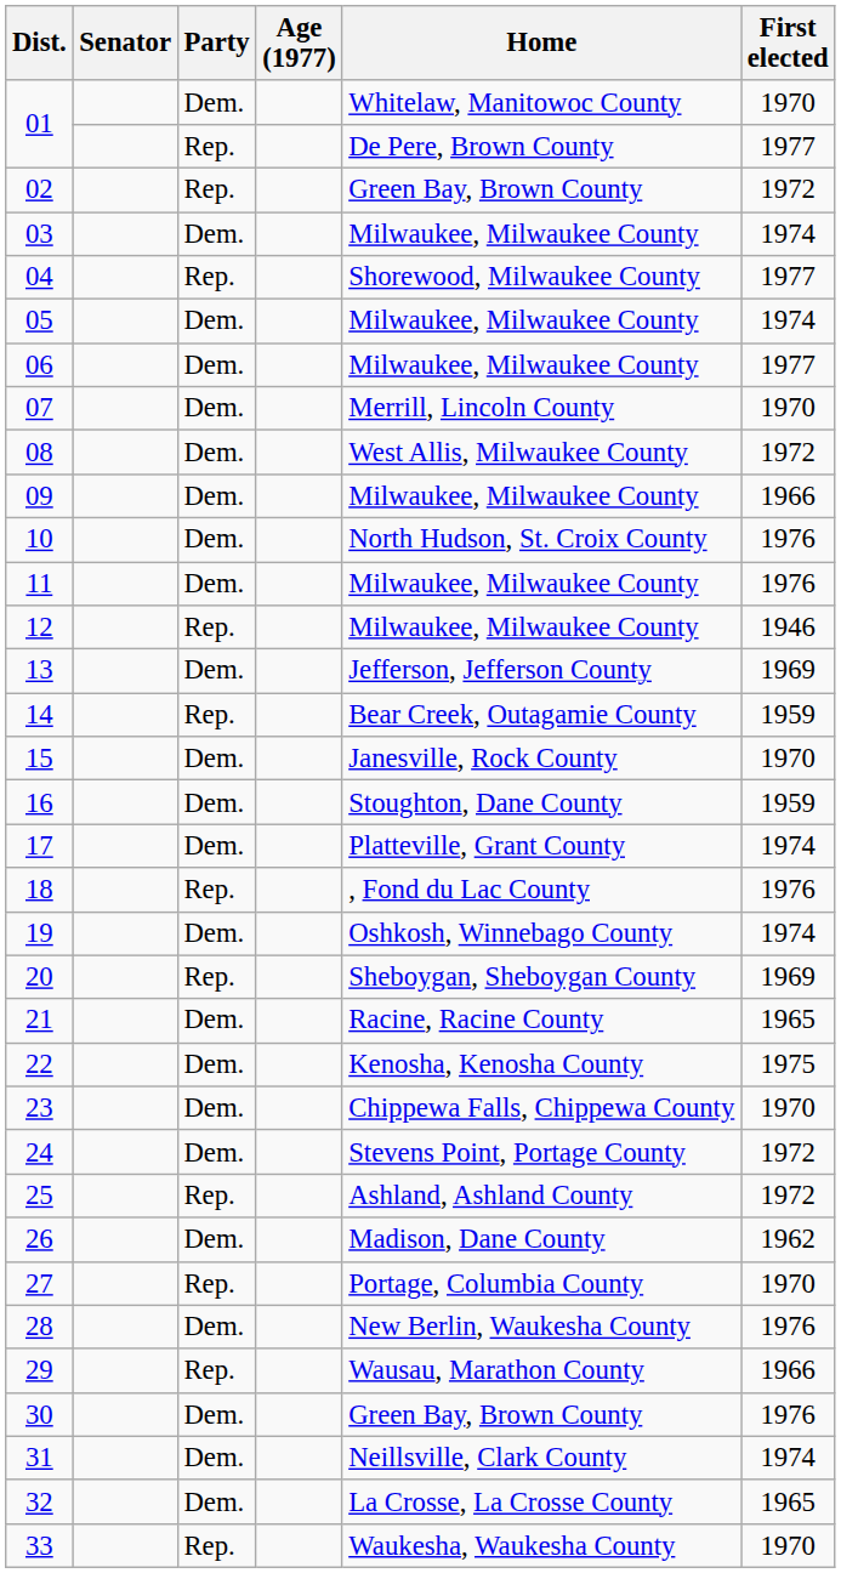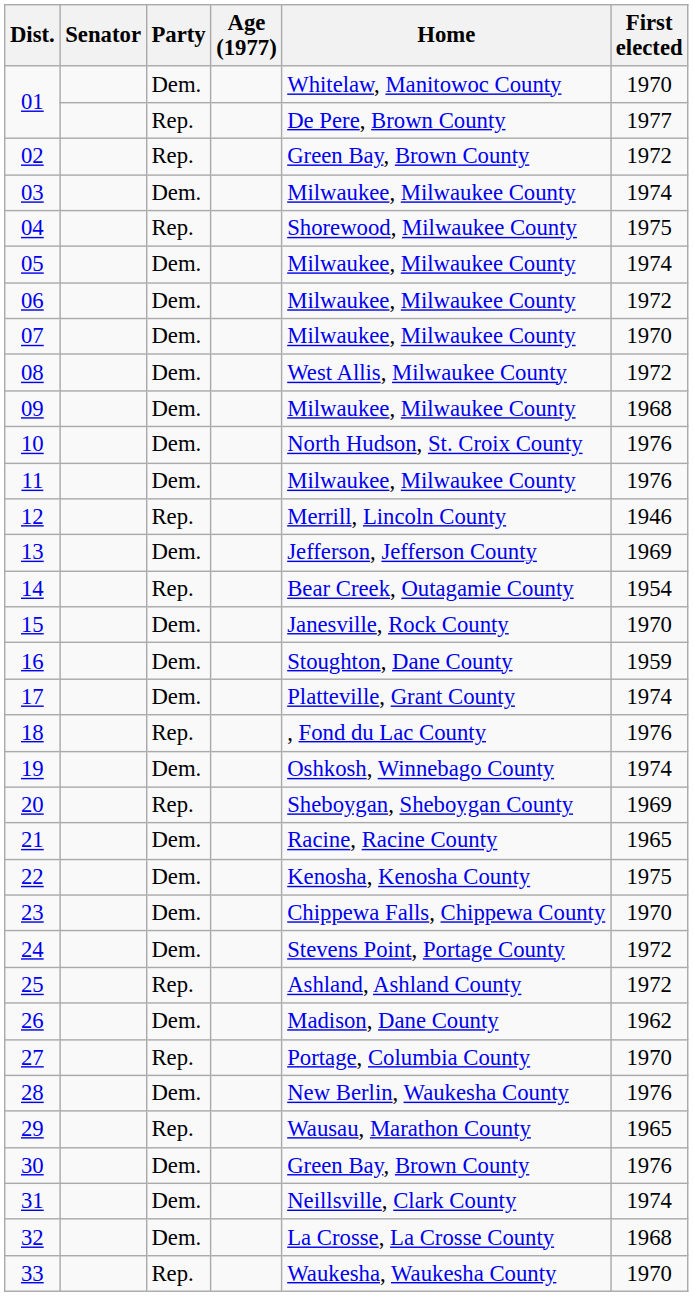04 | First elected: 1977 -> 1975
06 | First elected: 1977 -> 1972
07 | Home: Merrill, Lincoln County -> Milwaukee, Milwaukee County
09 | First elected: 1966 -> 1968
12 | Home: Milwaukee, Milwaukee County -> Merrill, Lincoln County
14 | First elected: 1959 -> 1954
29 | First elected: 1966 -> 1965
32 | First elected: 1965 -> 1968
